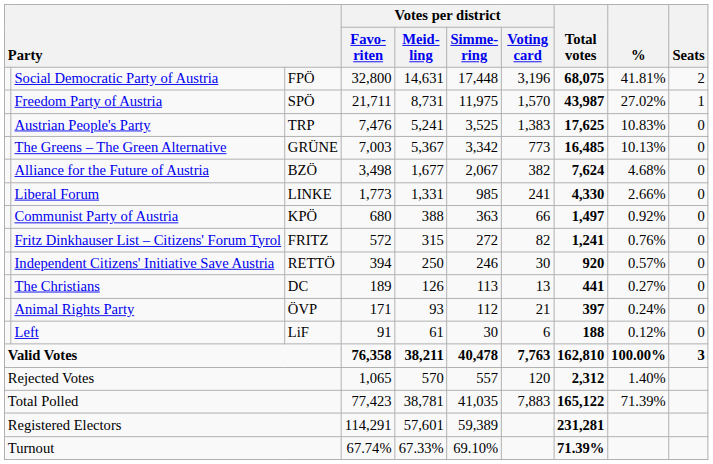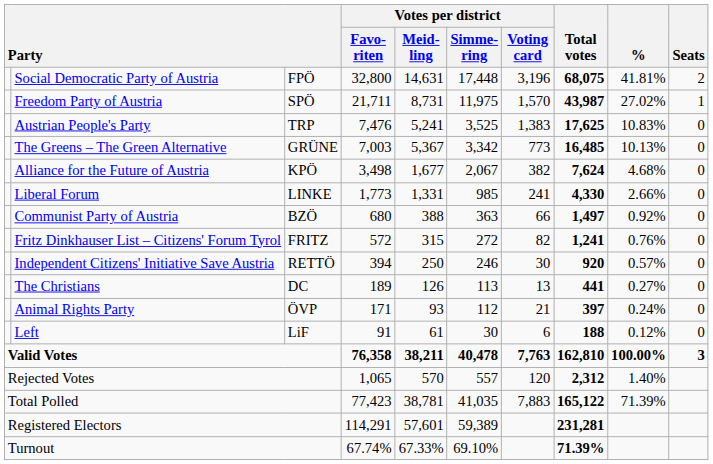Alliance for the Future of Austria | column 3: BZÖ -> KPÖ
Communist Party of Austria | column 3: KPÖ -> BZÖ
